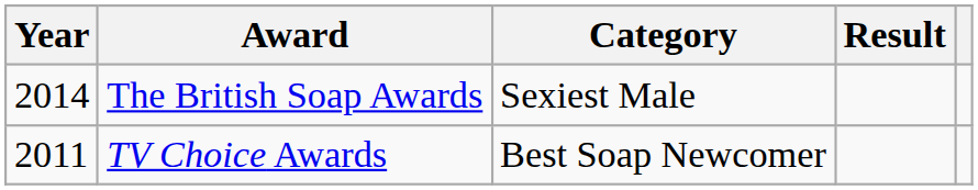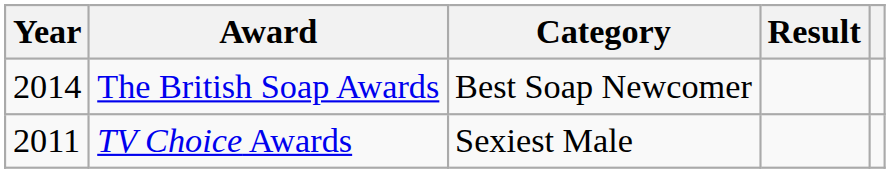The British Soap Awards | Category: Sexiest Male -> Best Soap Newcomer
TV Choice Awards | Category: Best Soap Newcomer -> Sexiest Male
